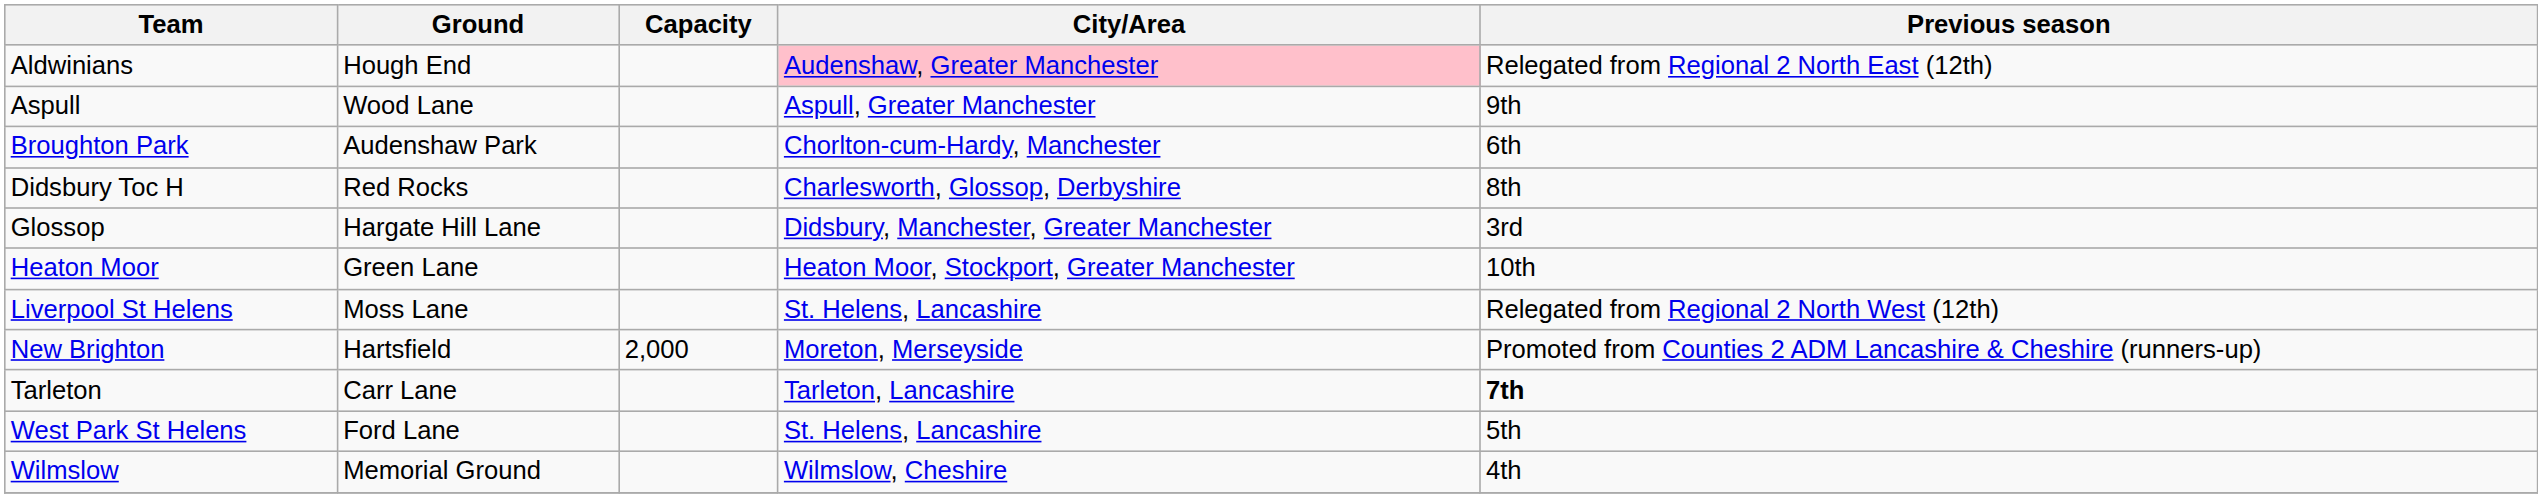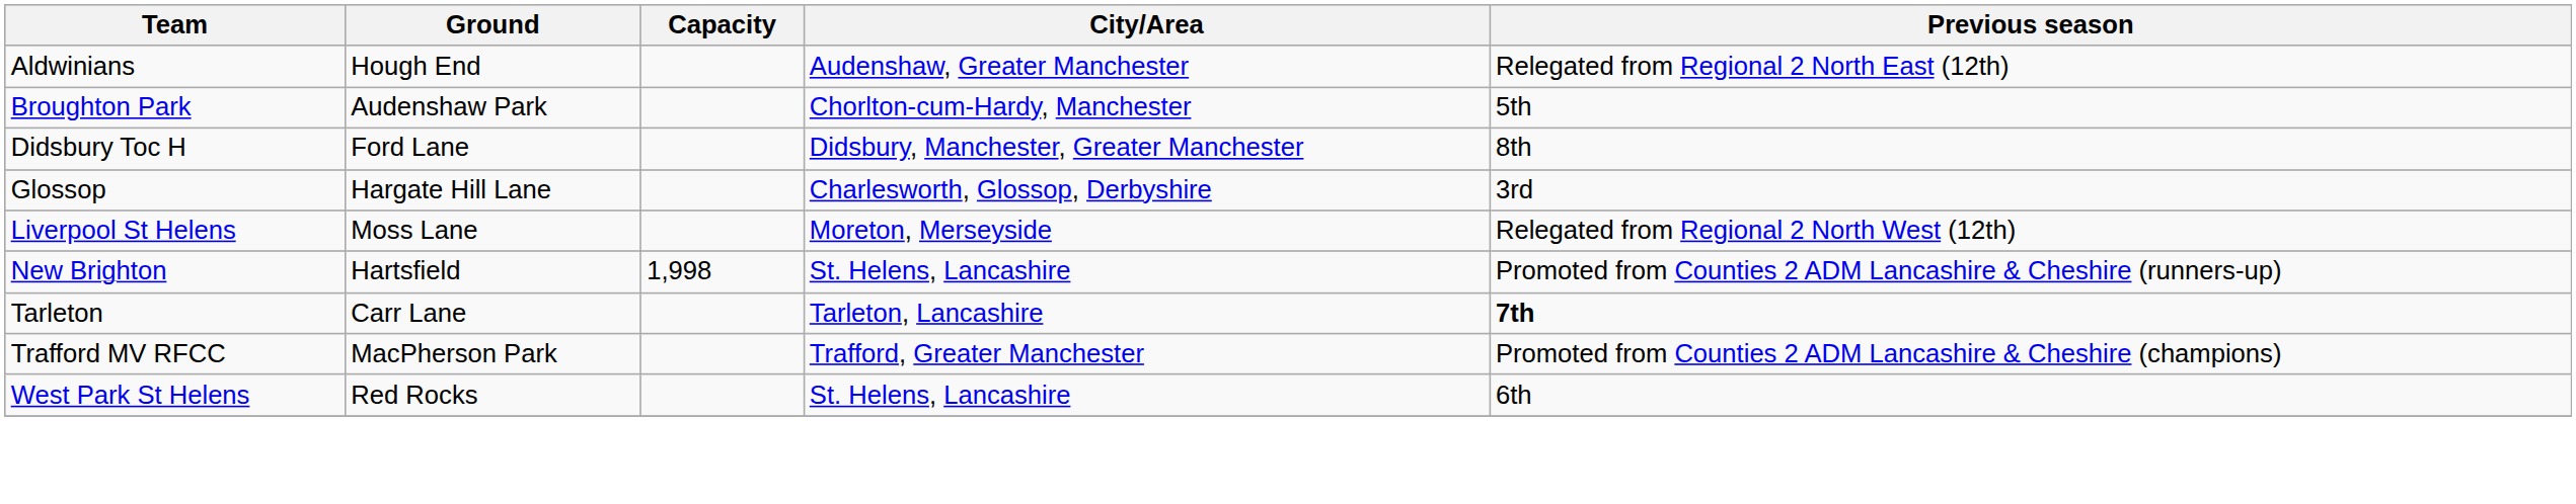Aldwinians | City/Area: pink background -> no background
- row: Aspull | Wood Lane | Aspull, Greater Manchester | 9th
Broughton Park | Previous season: 6th -> 5th
Didsbury Toc H | Ground: Red Rocks -> Ford Lane
Didsbury Toc H | City/Area: Charlesworth, Glossop, Derbyshire -> Didsbury, Manchester, Greater Manchester
Glossop | City/Area: Didsbury, Manchester, Greater Manchester -> Charlesworth, Glossop, Derbyshire
- row: Heaton Moor | Green Lane | Heaton Moor, Stockport, Greater Manchester | 10th
Liverpool St Helens | City/Area: St. Helens, Lancashire -> Moreton, Merseyside
New Brighton | Capacity: 2,000 -> 1,998
New Brighton | City/Area: Moreton, Merseyside -> St. Helens, Lancashire
+ row: Trafford MV RFCC | MacPherson Park | Trafford, Greater Manchester | Promoted from Counties 2 ADM Lancashire & Cheshire (champions)
West Park St Helens | Ground: Ford Lane -> Red Rocks
West Park St Helens | Previous season: 5th -> 6th
- row: Wilmslow | Memorial Ground | Wilmslow, Cheshire | 4th
